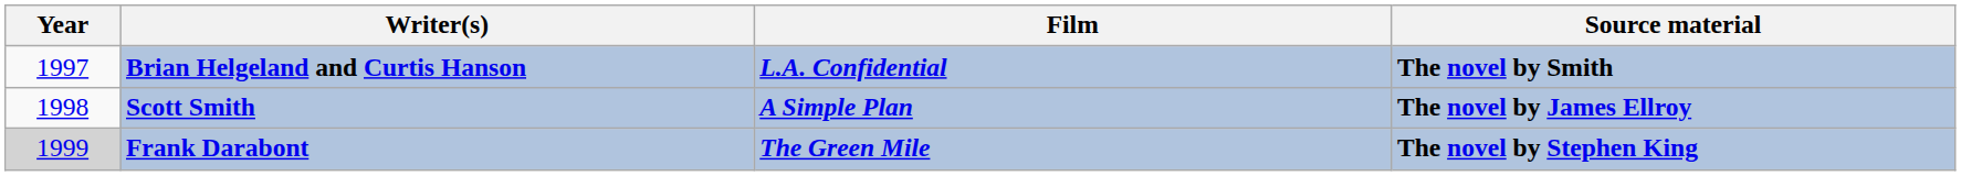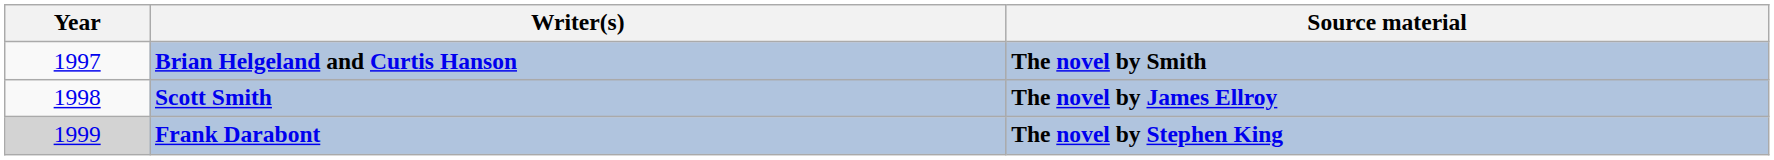- column: Film | L.A. Confidential | A Simple Plan | The Green Mile
